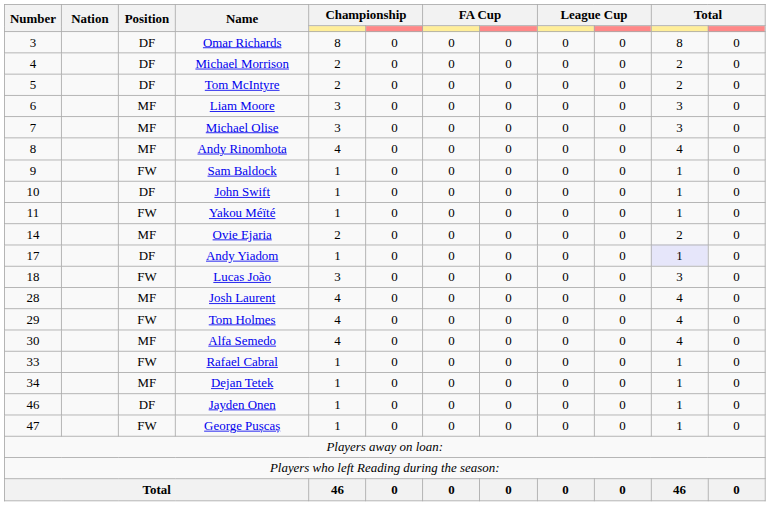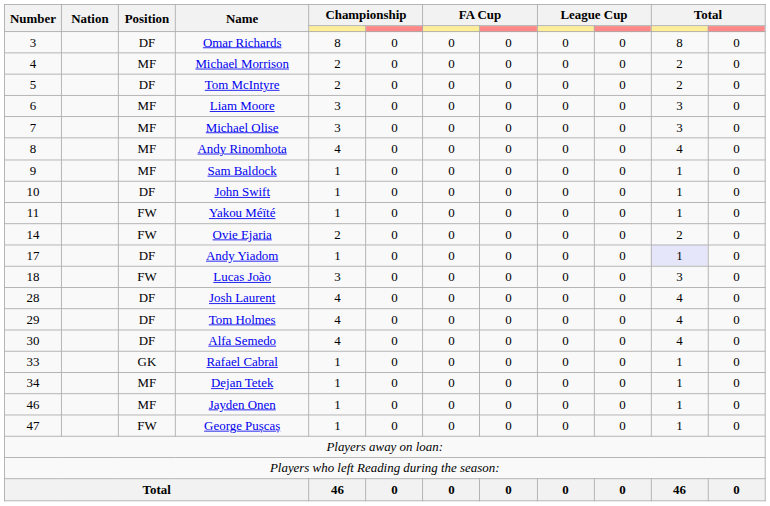Michael Morrison | Position: DF -> MF
Sam Baldock | Position: FW -> MF
Ovie Ejaria | Position: MF -> FW
Josh Laurent | Position: MF -> DF
Tom Holmes | Position: FW -> DF
Alfa Semedo | Position: MF -> DF
Rafael Cabral | Position: FW -> GK
Jayden Onen | Position: DF -> MF
